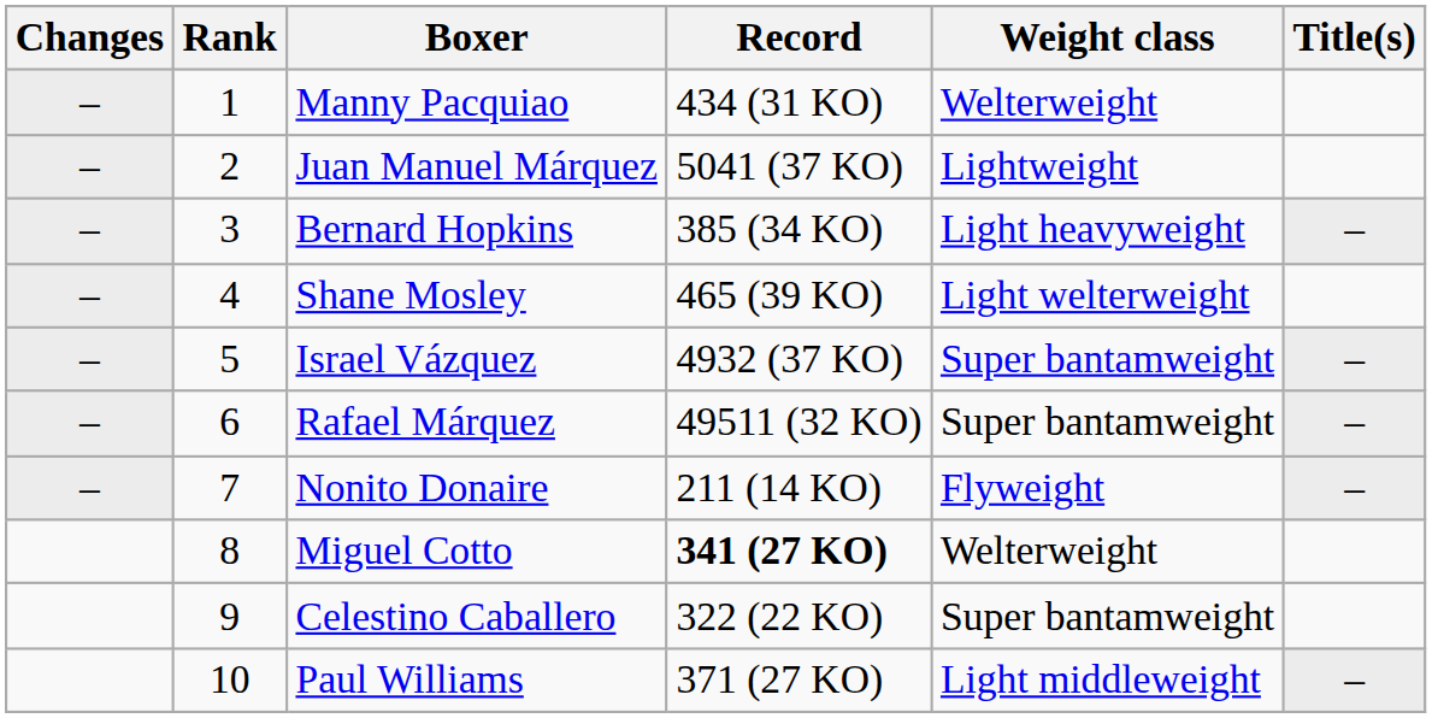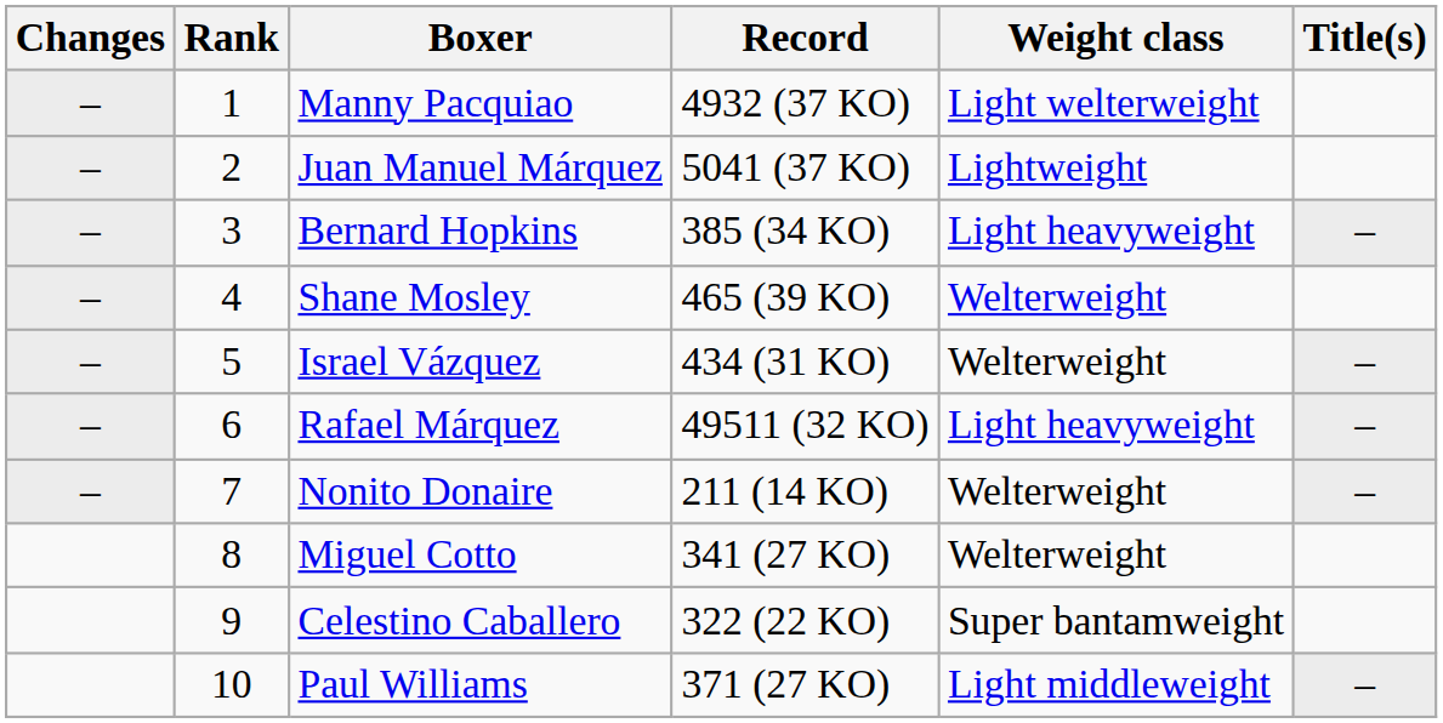Manny Pacquiao | Record: 434 (31 KO) -> 4932 (37 KO)
Manny Pacquiao | Weight class: Welterweight -> Light welterweight
Shane Mosley | Weight class: Light welterweight -> Welterweight
Israel Vázquez | Record: 4932 (37 KO) -> 434 (31 KO)
Israel Vázquez | Weight class: Super bantamweight -> Welterweight
Rafael Márquez | Weight class: Super bantamweight -> Light heavyweight
Nonito Donaire | Weight class: Flyweight -> Welterweight
Miguel Cotto | Record: bold -> normal
